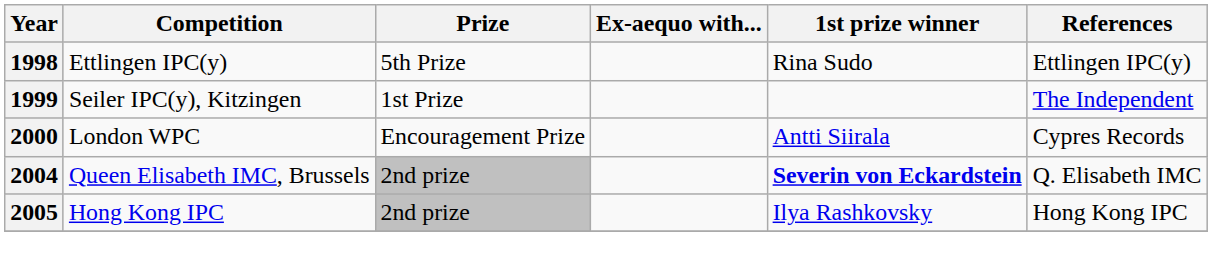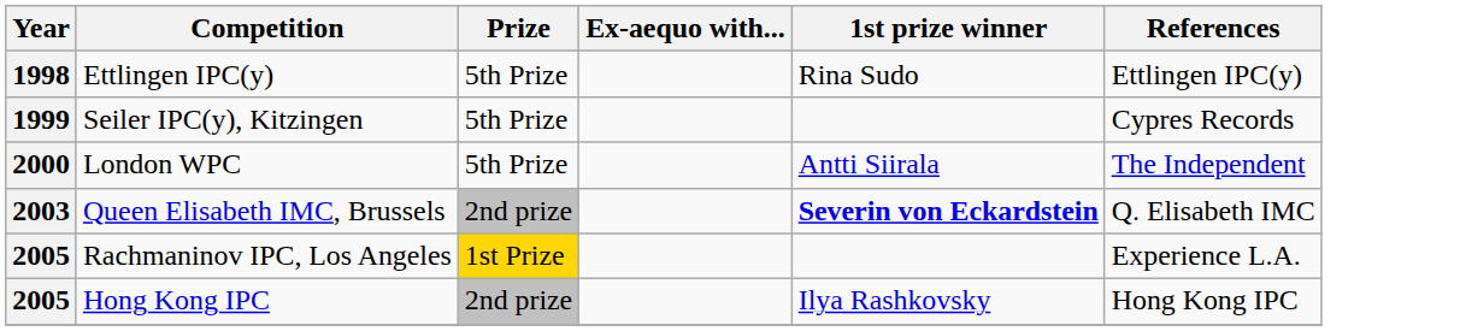Seiler IPC(y), Kitzingen | Prize: 1st Prize -> 5th Prize
Seiler IPC(y), Kitzingen | References: The Independent -> Cypres Records
London WPC | Prize: Encouragement Prize -> 5th Prize
London WPC | References: Cypres Records -> The Independent
Queen Elisabeth IMC, Brussels | Year: 2004 -> 2003
+ row: 2005 | Rachmaninov IPC, Los Angeles | 1st Prize | Experience L.A.
